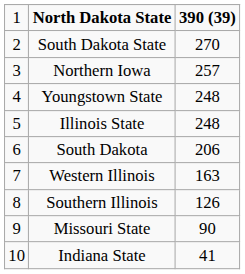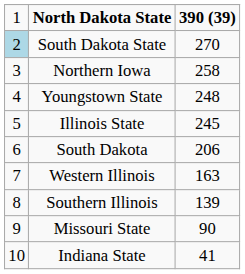South Dakota State | column 1: no background -> lightblue background
Northern Iowa | column 3: 257 -> 258
Illinois State | column 3: 248 -> 245
Southern Illinois | column 3: 126 -> 139
